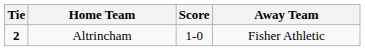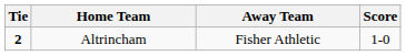columns swapped: Score <-> Away Team
